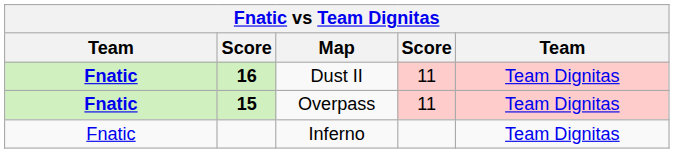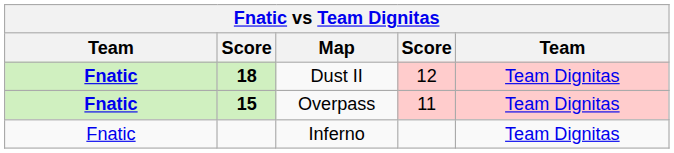Dust II | column 2: 16 -> 18
Dust II | column 4: 11 -> 12
